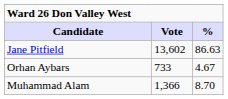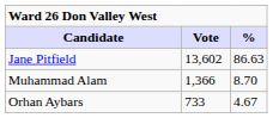rows swapped: Muhammad Alam <-> Orhan Aybars
